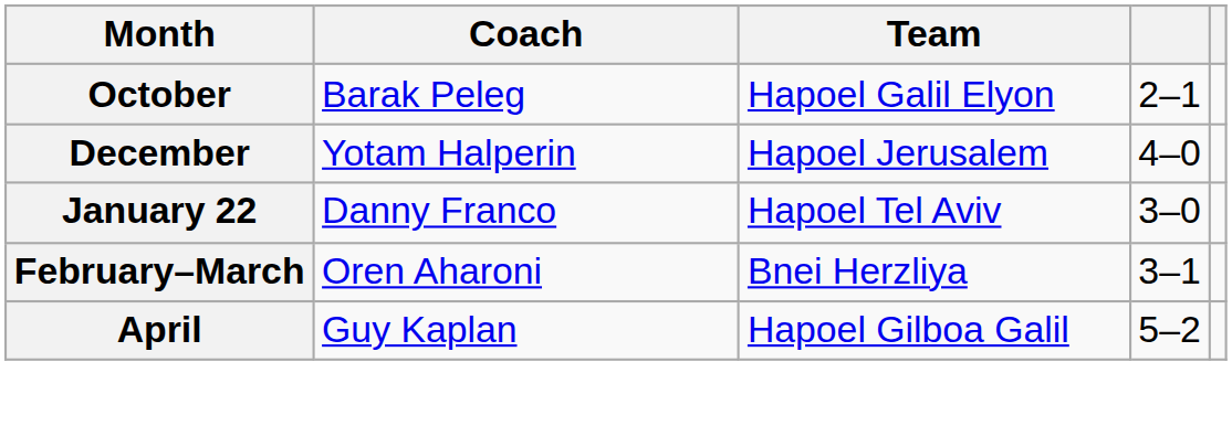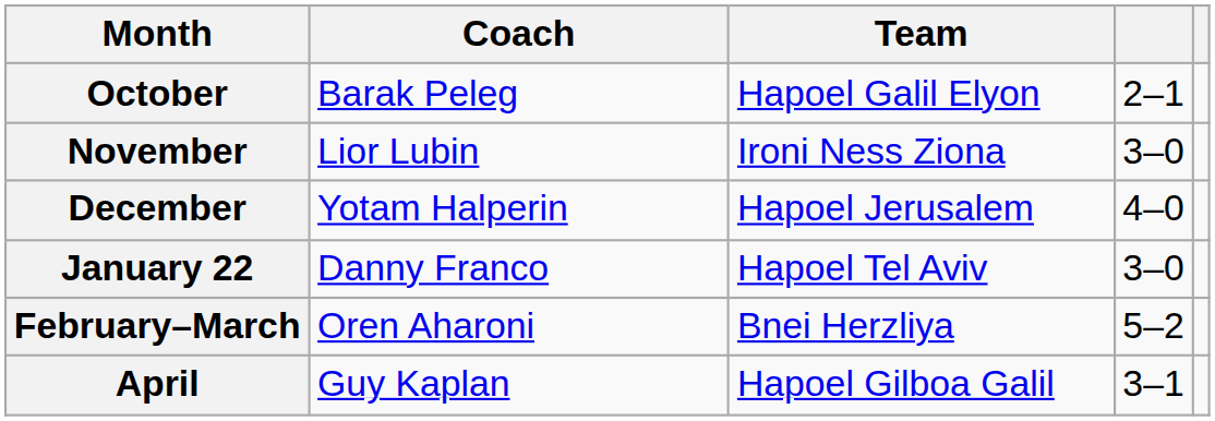+ row: November | Lior Lubin | Ironi Ness Ziona | 3–0
February–March | column 4: 3–1 -> 5–2
April | column 4: 5–2 -> 3–1
